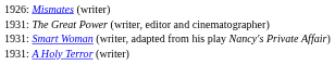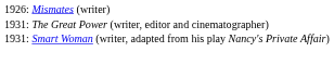- row: 1931: | A Holy Terror (writer)
